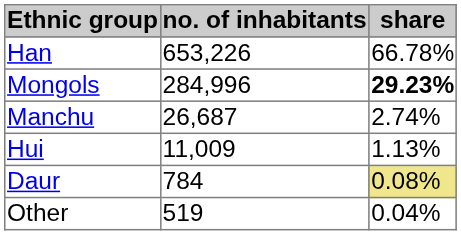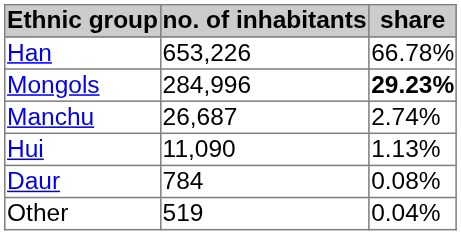Hui | no. of inhabitants: 11,009 -> 11,090
Daur | share: khaki background -> no background
